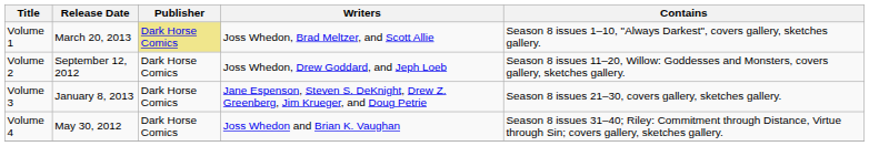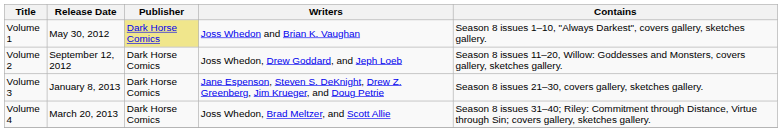Volume 1 | Release Date: March 20, 2013 -> May 30, 2012
Volume 1 | Writers: Joss Whedon, Brad Meltzer, and Scott Allie -> Joss Whedon and Brian K. Vaughan
Volume 4 | Release Date: May 30, 2012 -> March 20, 2013
Volume 4 | Writers: Joss Whedon and Brian K. Vaughan -> Joss Whedon, Brad Meltzer, and Scott Allie
